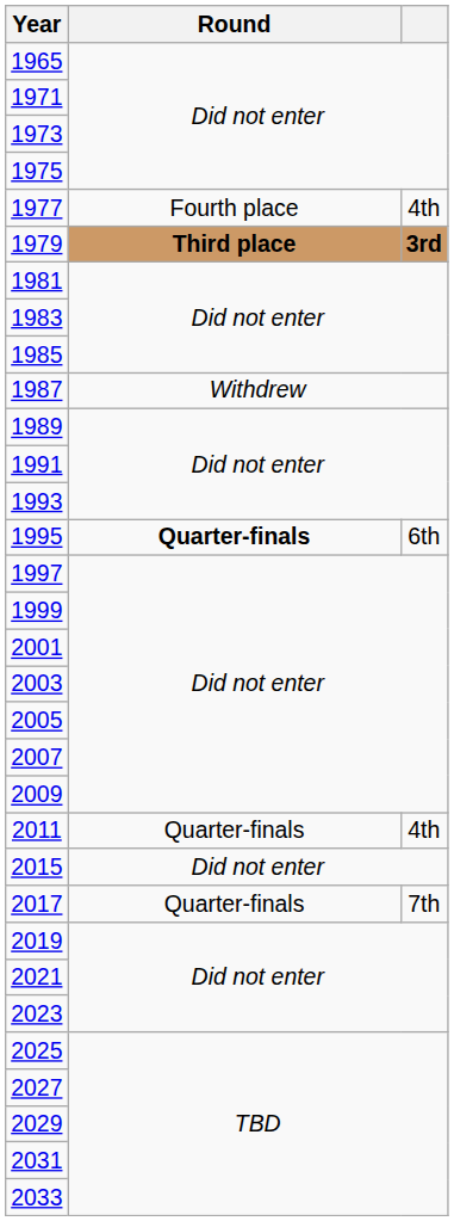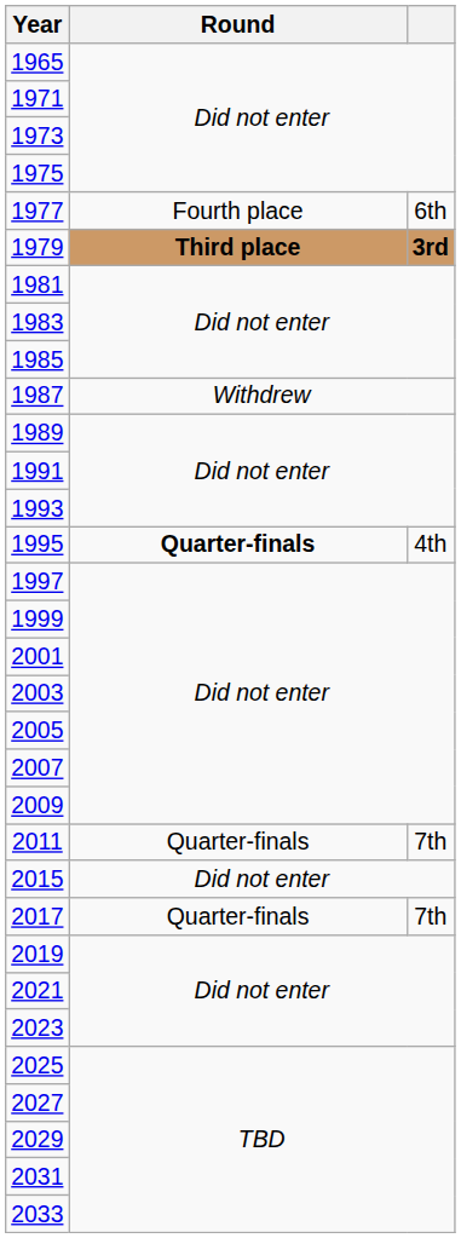1977 | column 3: 4th -> 6th
1995 | column 3: 6th -> 4th
2011 | column 3: 4th -> 7th
